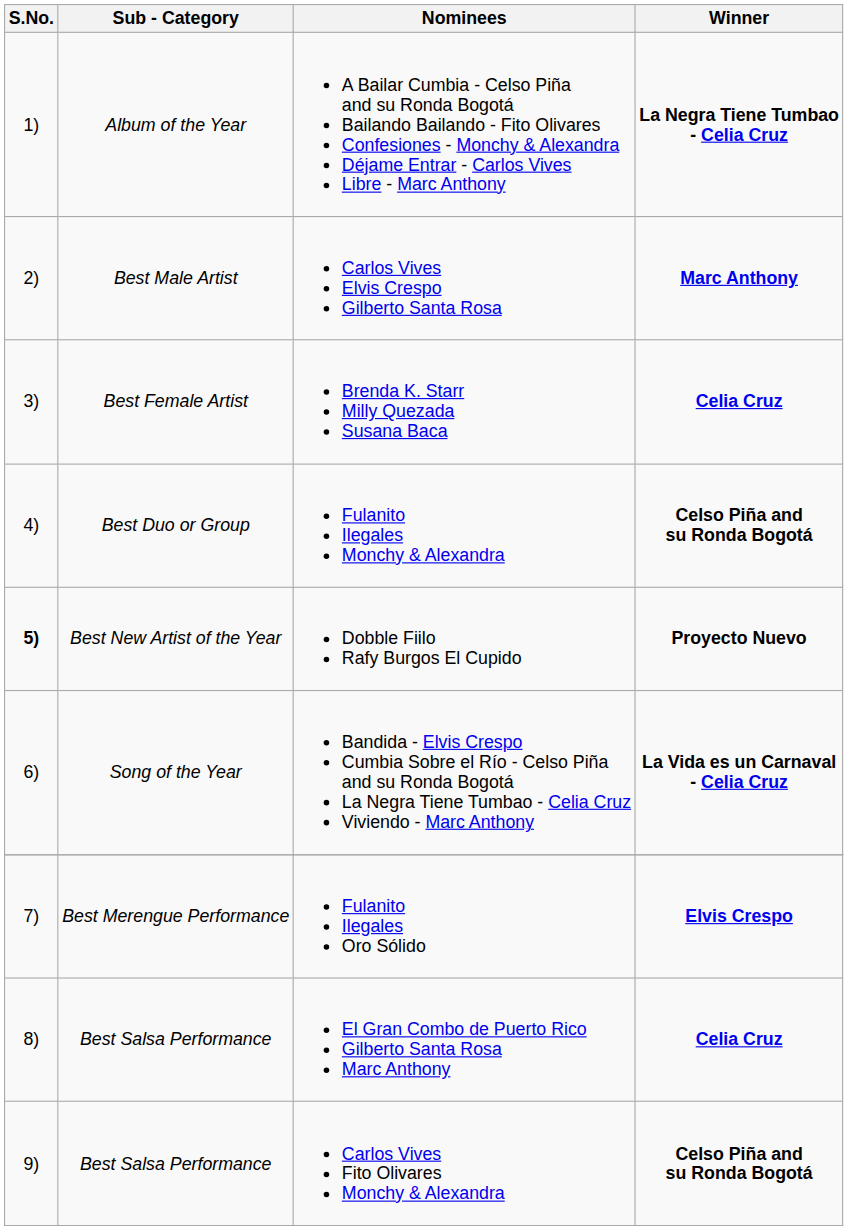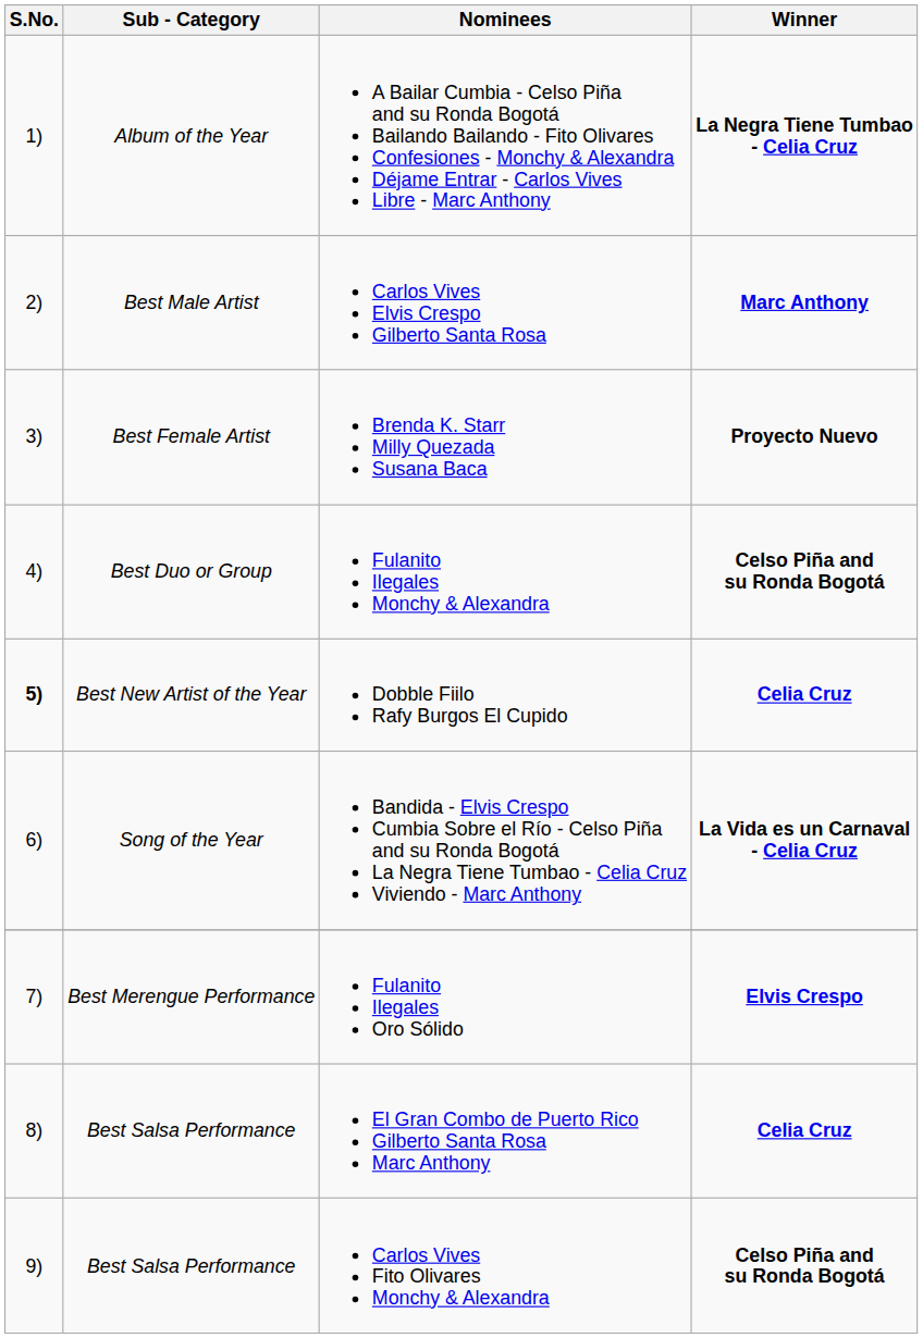Brenda K. Starr Milly Quezada Susana Baca | Winner: Celia Cruz -> Proyecto Nuevo
Dobble Fiilo Rafy Burgos El Cupido | Winner: Proyecto Nuevo -> Celia Cruz
